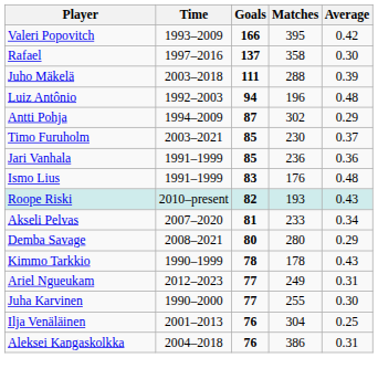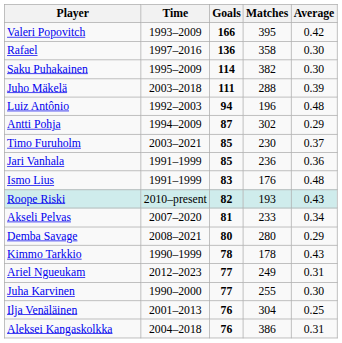Rafael | Goals: 137 -> 136
+ row: Saku Puhakainen | 1995–2009 | 114 | 382 | 0.30
